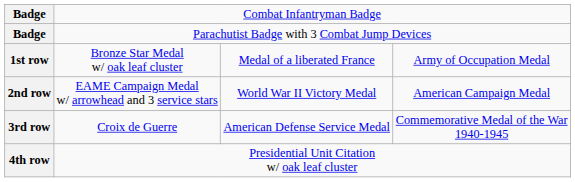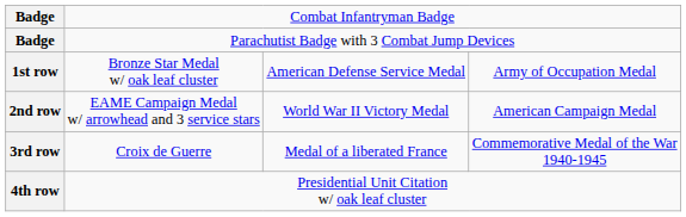1st row | column 3: Medal of a liberated France -> American Defense Service Medal
3rd row | column 3: American Defense Service Medal -> Medal of a liberated France
